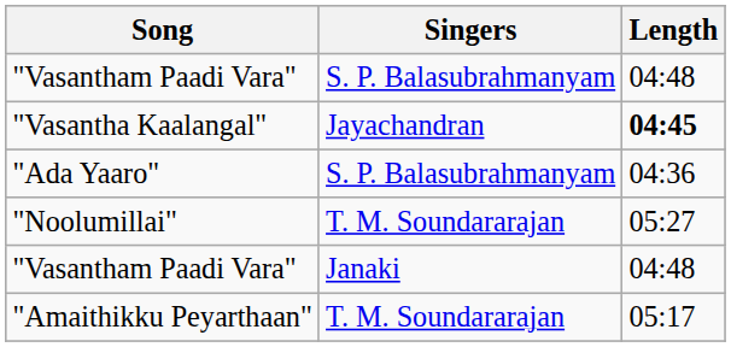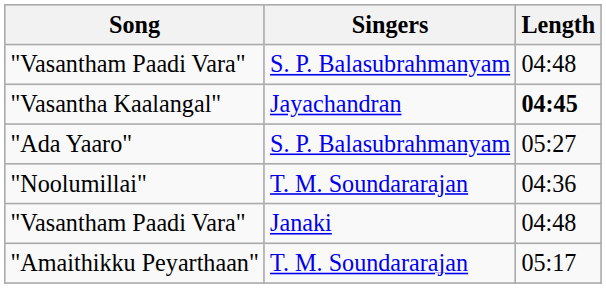"Ada Yaaro" | Length: 04:36 -> 05:27
"Noolumillai" | Length: 05:27 -> 04:36
